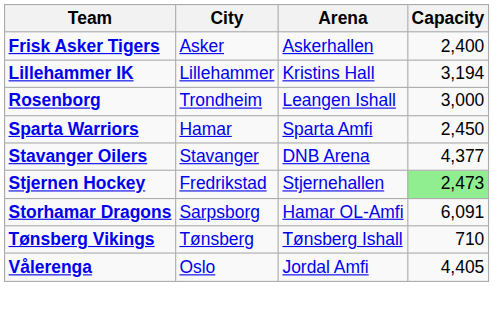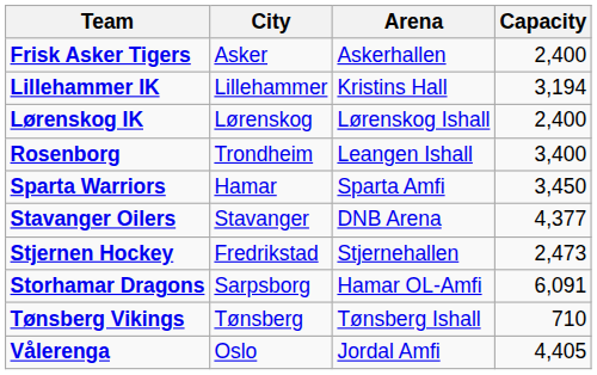+ row: Lørenskog IK | Lørenskog | Lørenskog Ishall | 2,400
Rosenborg | Capacity: 3,000 -> 3,400
Sparta Warriors | Capacity: 2,450 -> 3,450
Stjernen Hockey | Capacity: lightgreen background -> no background
